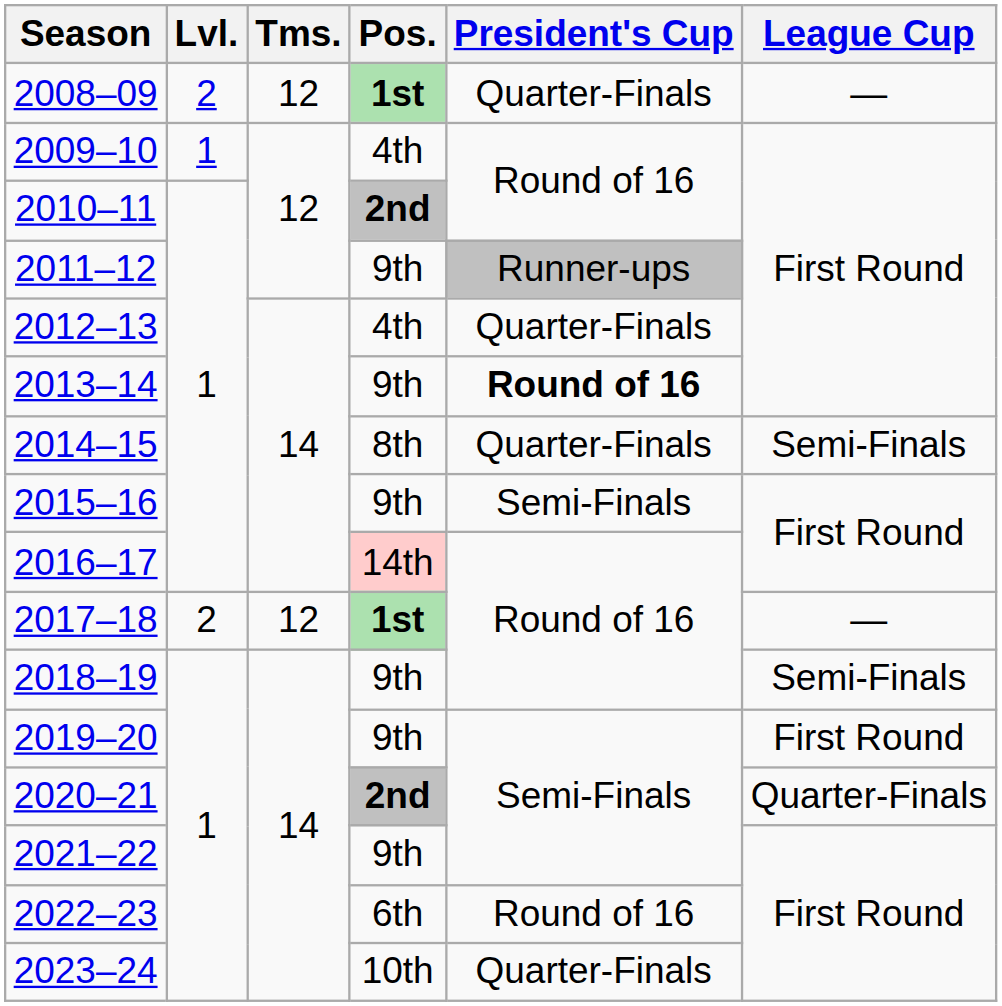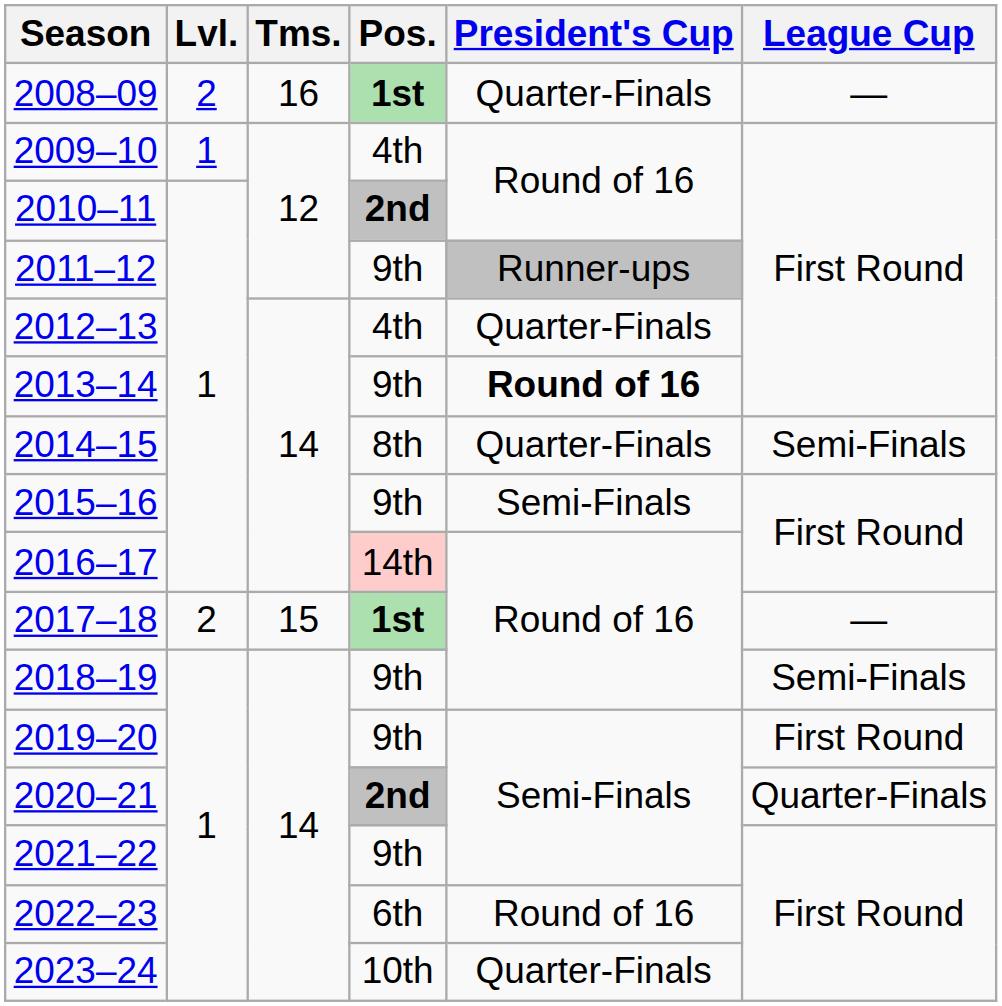2008–09 | Tms.: 12 -> 16
2017–18 | Tms.: 12 -> 15
